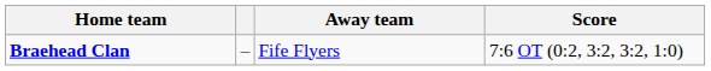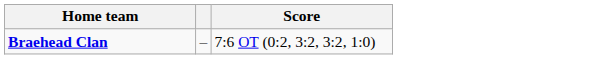- column: Away team | Fife Flyers
